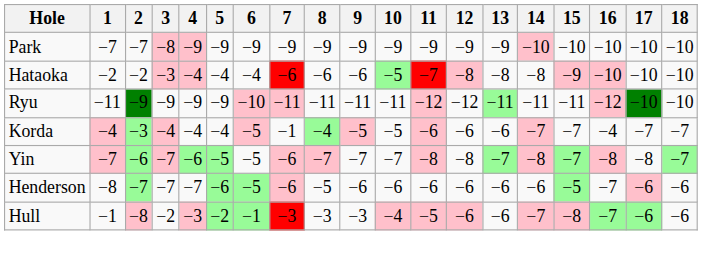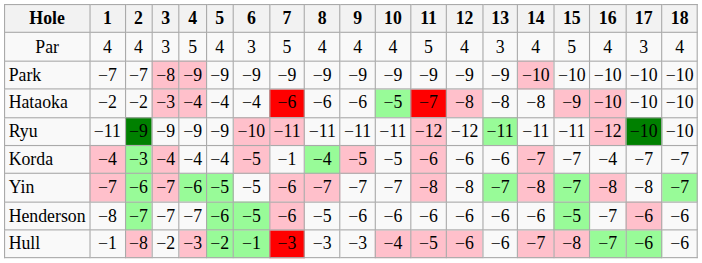+ row: Par | 4 | 4 | 3 | 5 | 4 | 3 | 5 | 4 | 4 | 4 | 5 | 4 | 3 | 4 | 5 | 4 | 3 | 4
